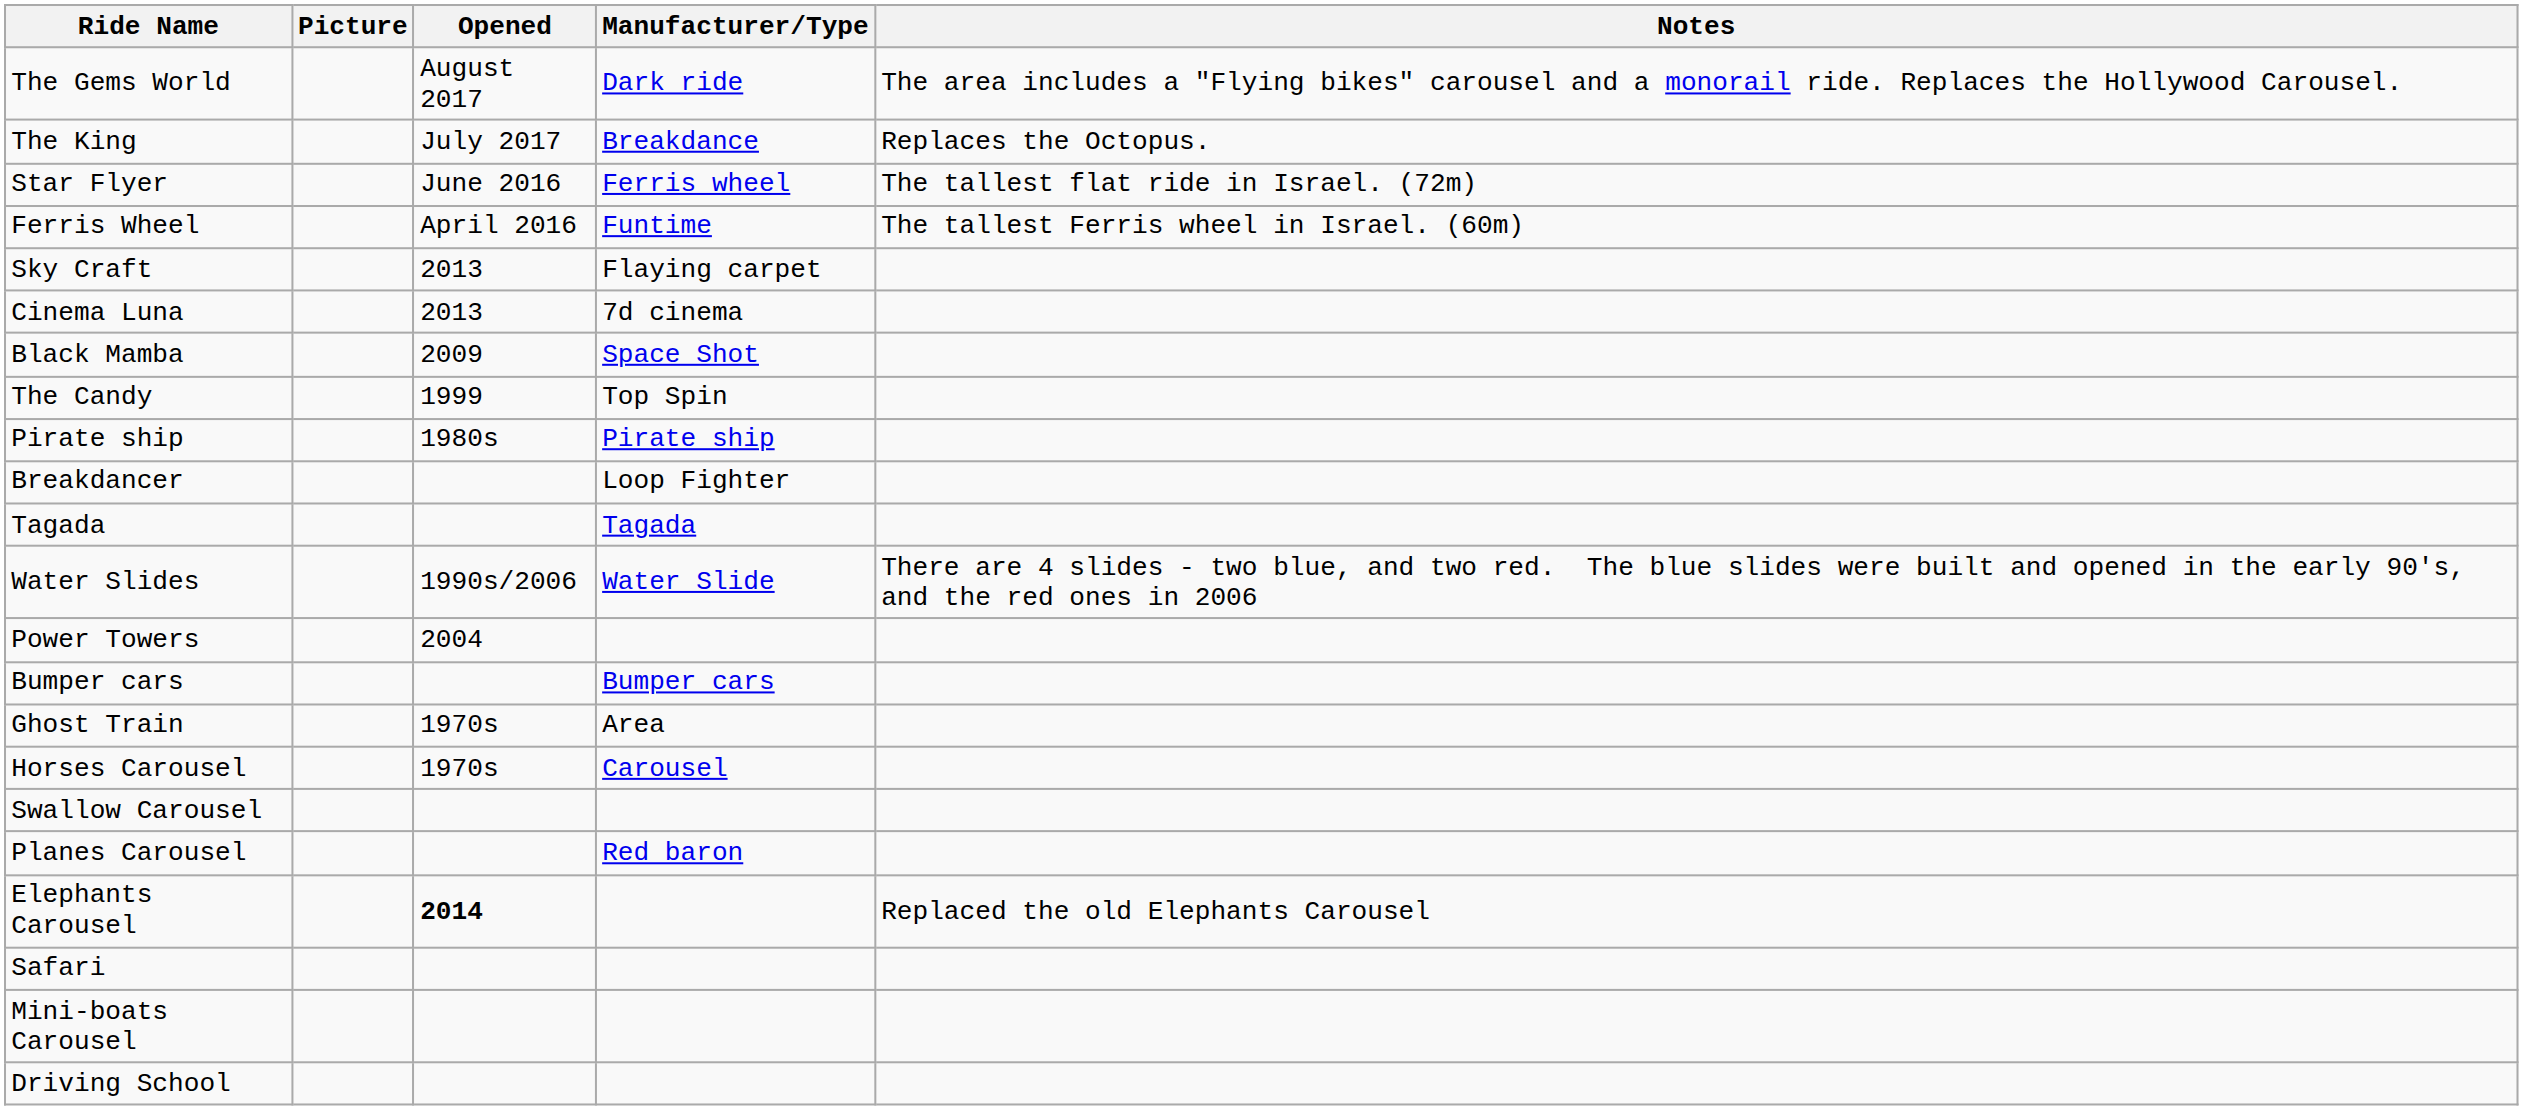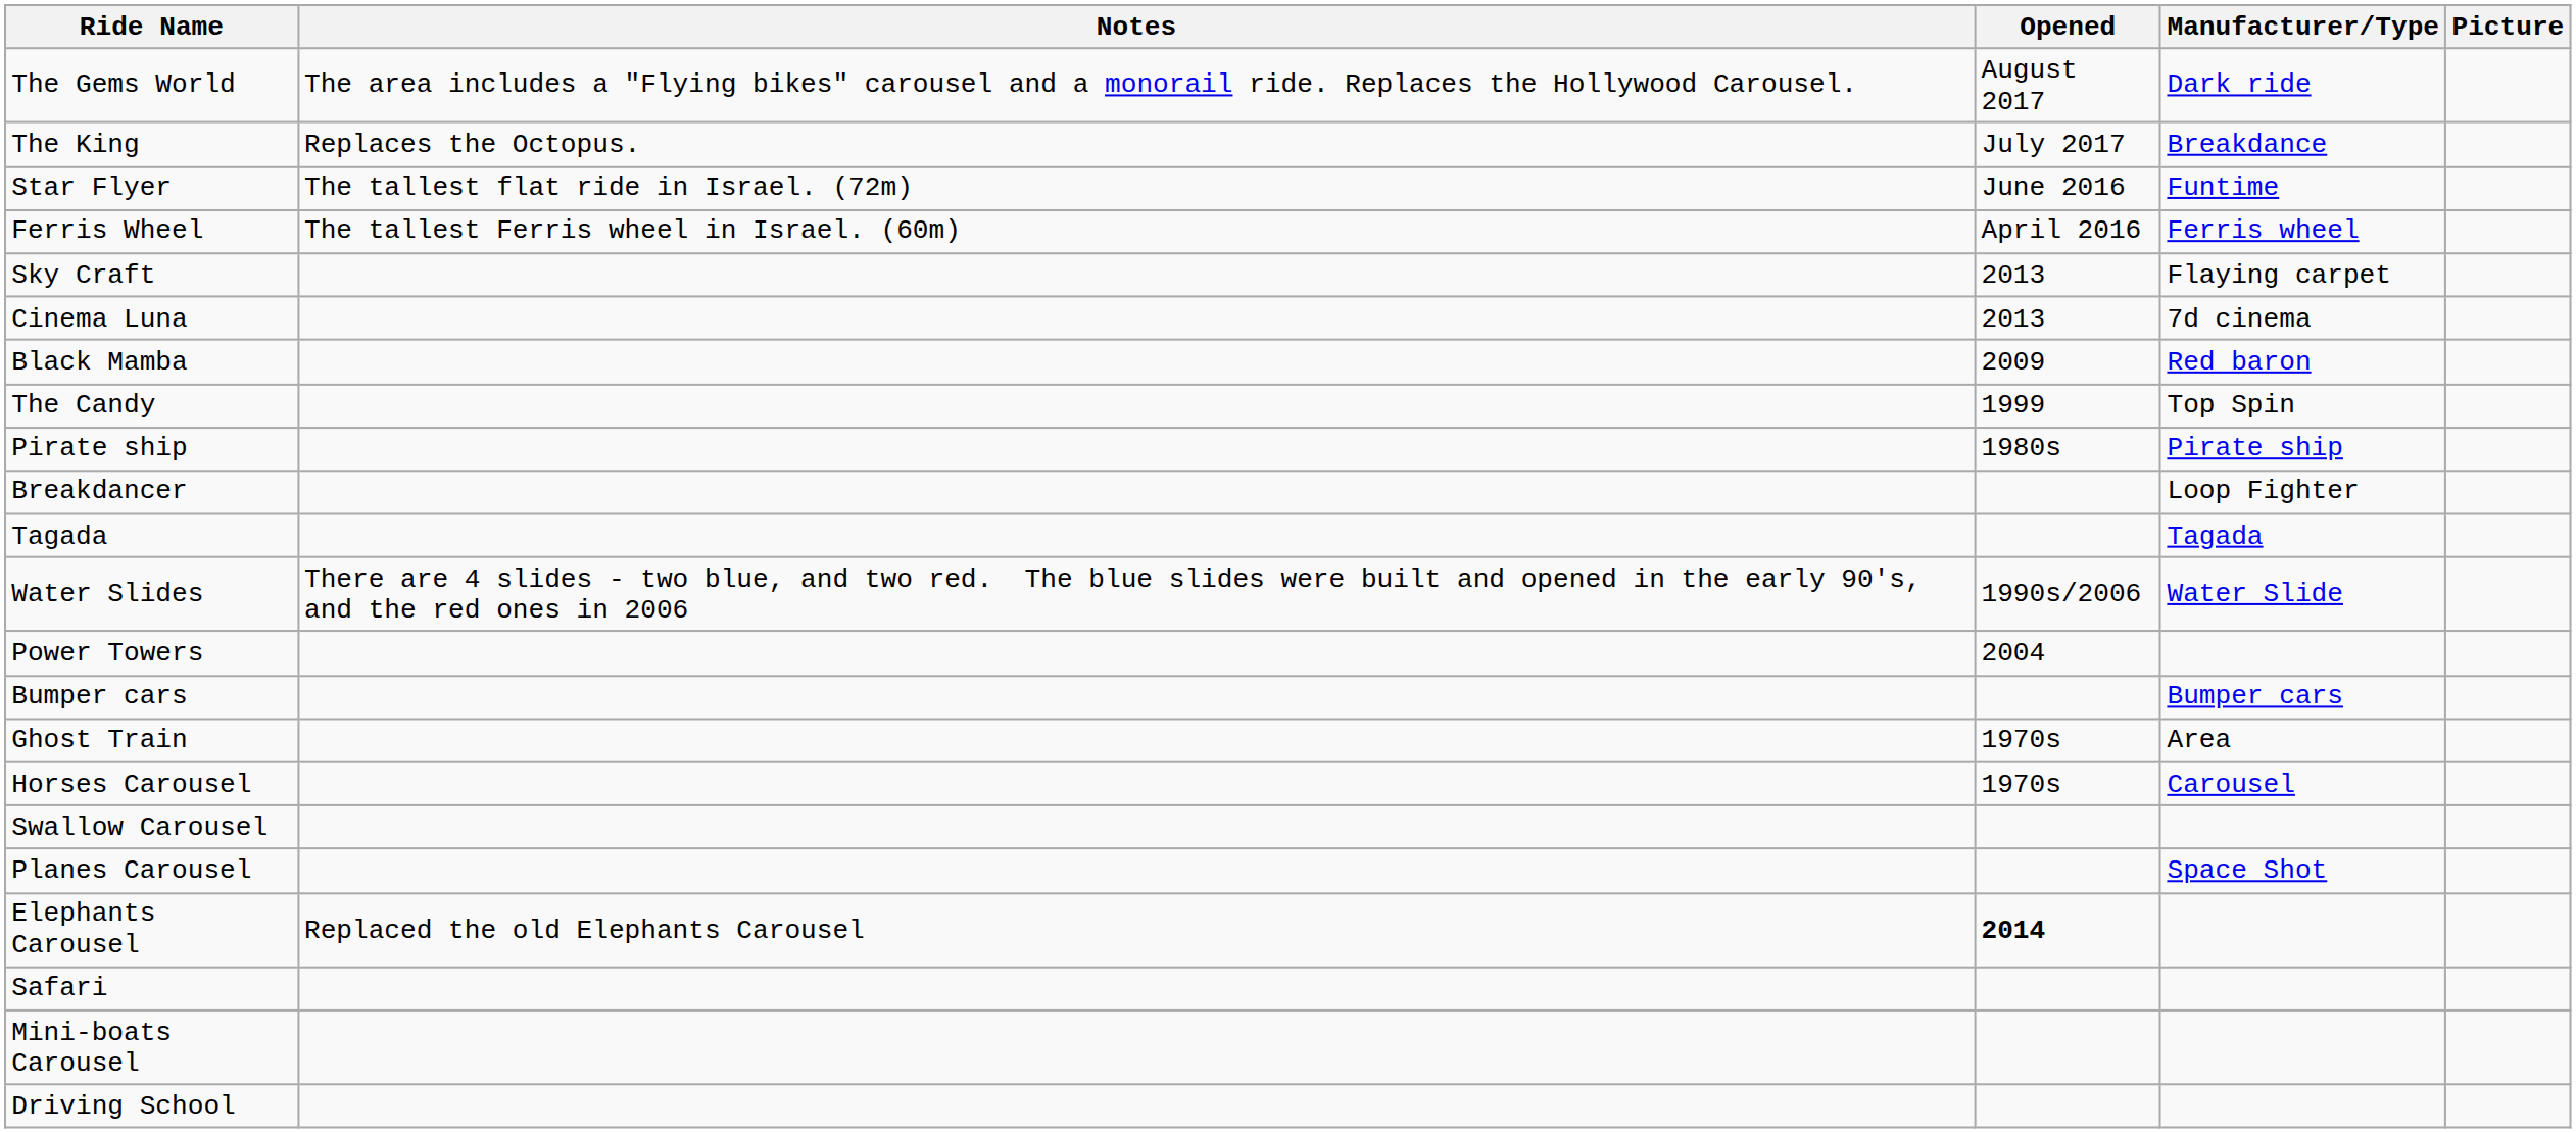columns swapped: Picture <-> Notes
Star Flyer | Manufacturer/Type: Ferris wheel -> Funtime
Ferris Wheel | Manufacturer/Type: Funtime -> Ferris wheel
Black Mamba | Manufacturer/Type: Space Shot -> Red baron
Planes Carousel | Manufacturer/Type: Red baron -> Space Shot
